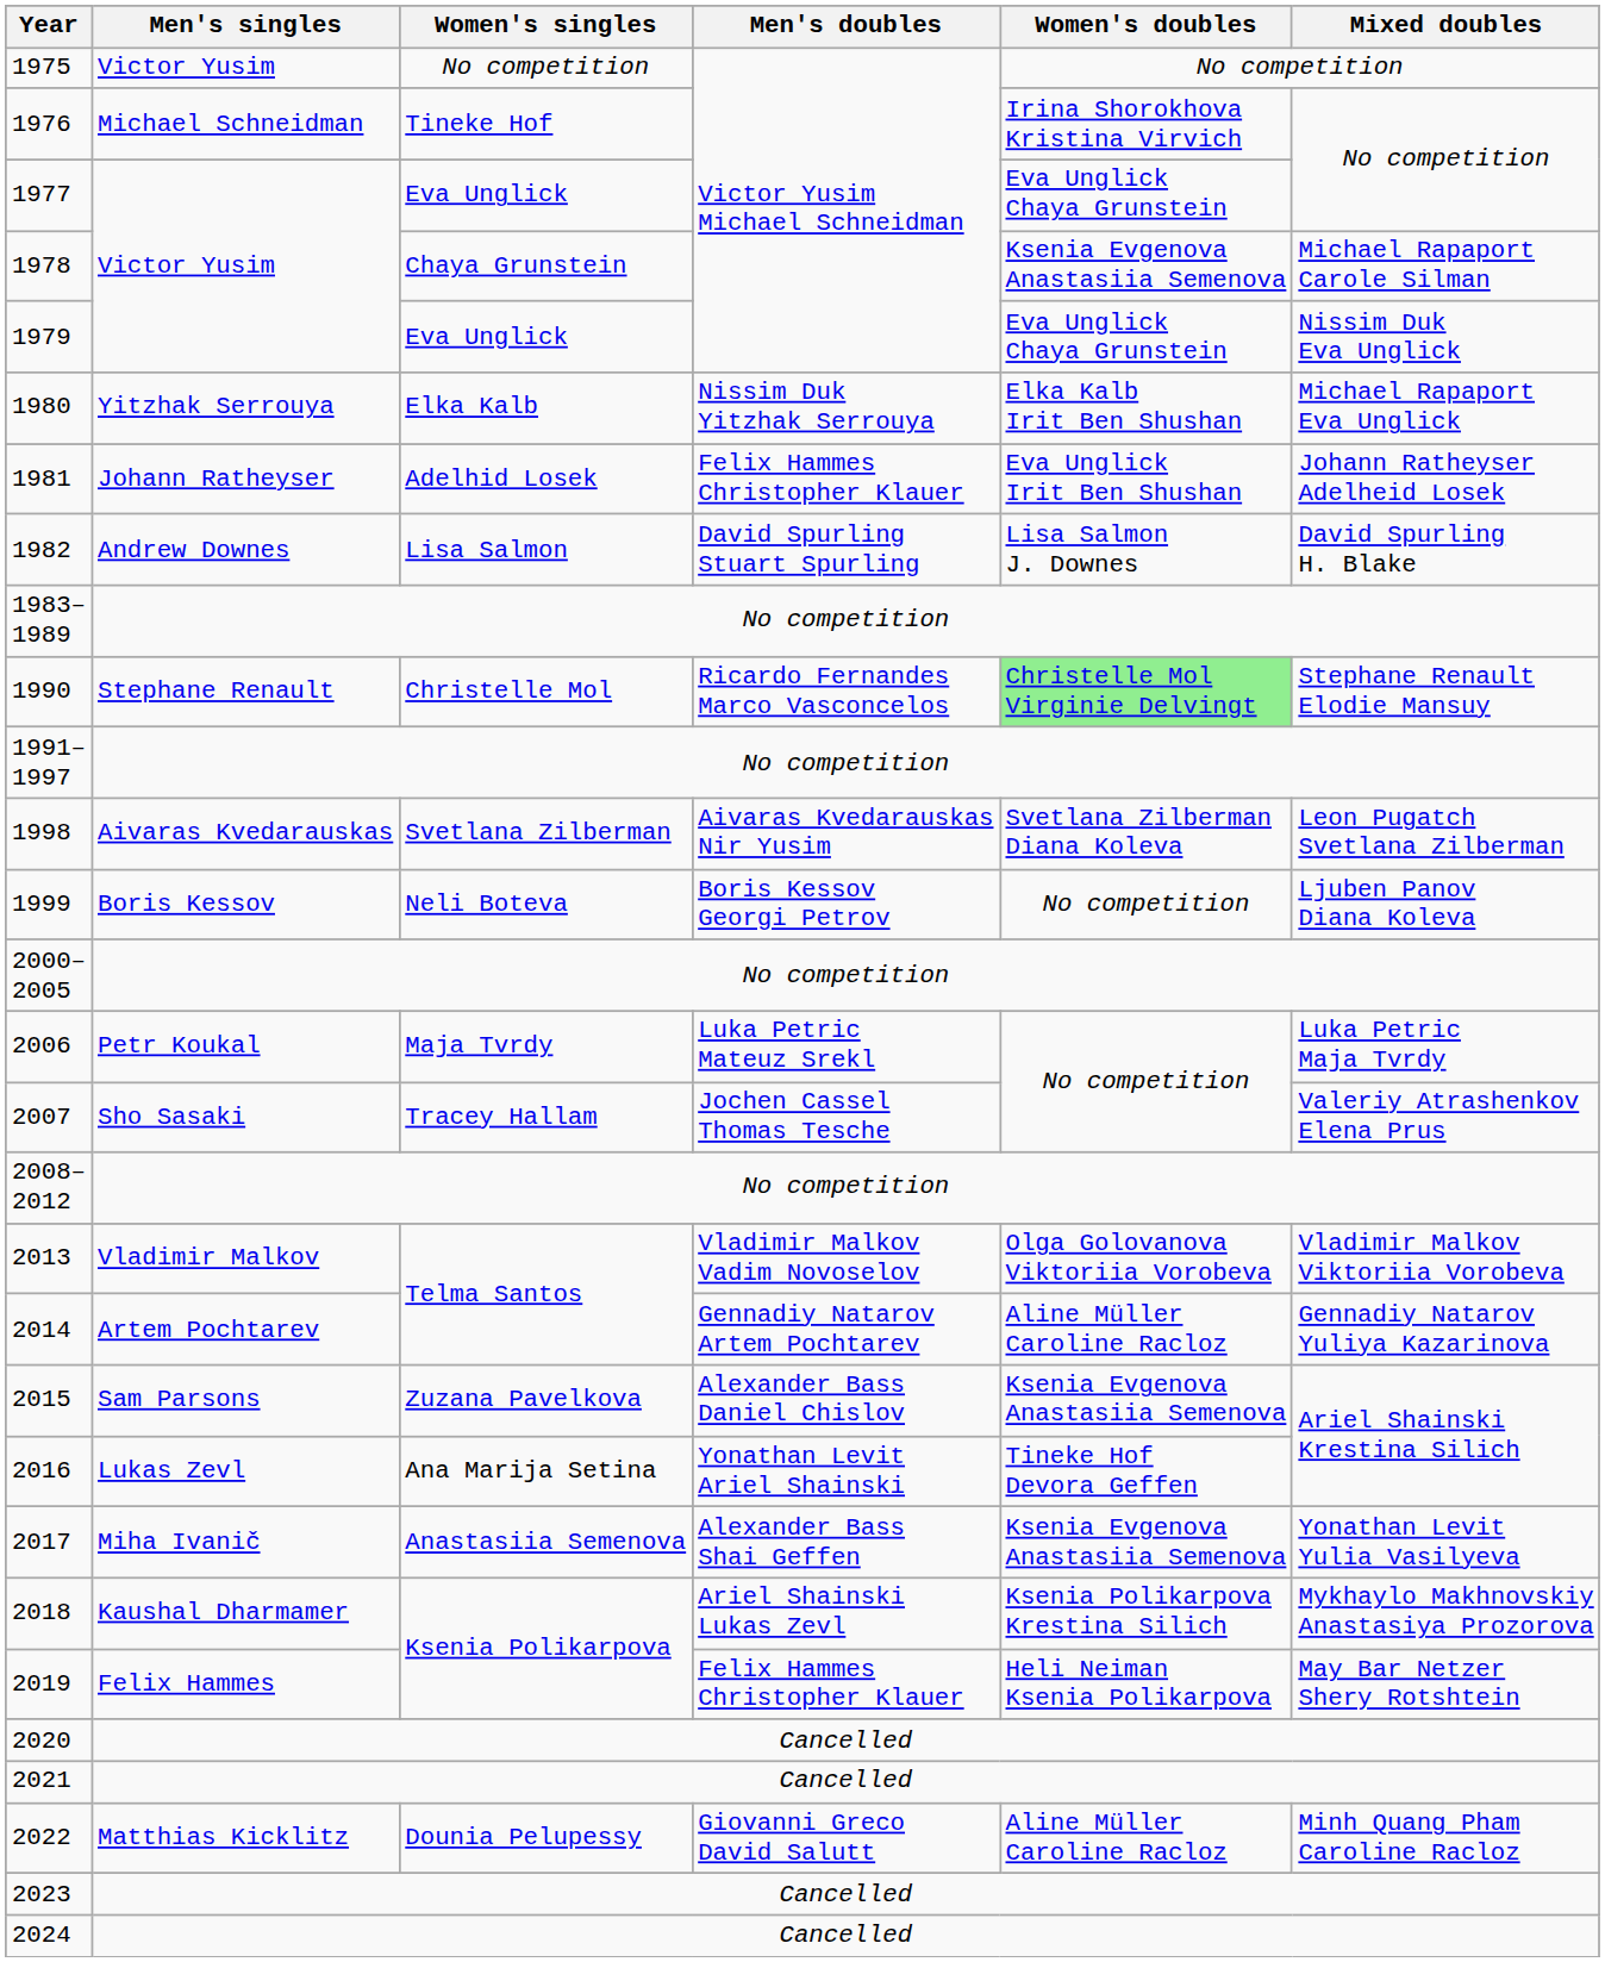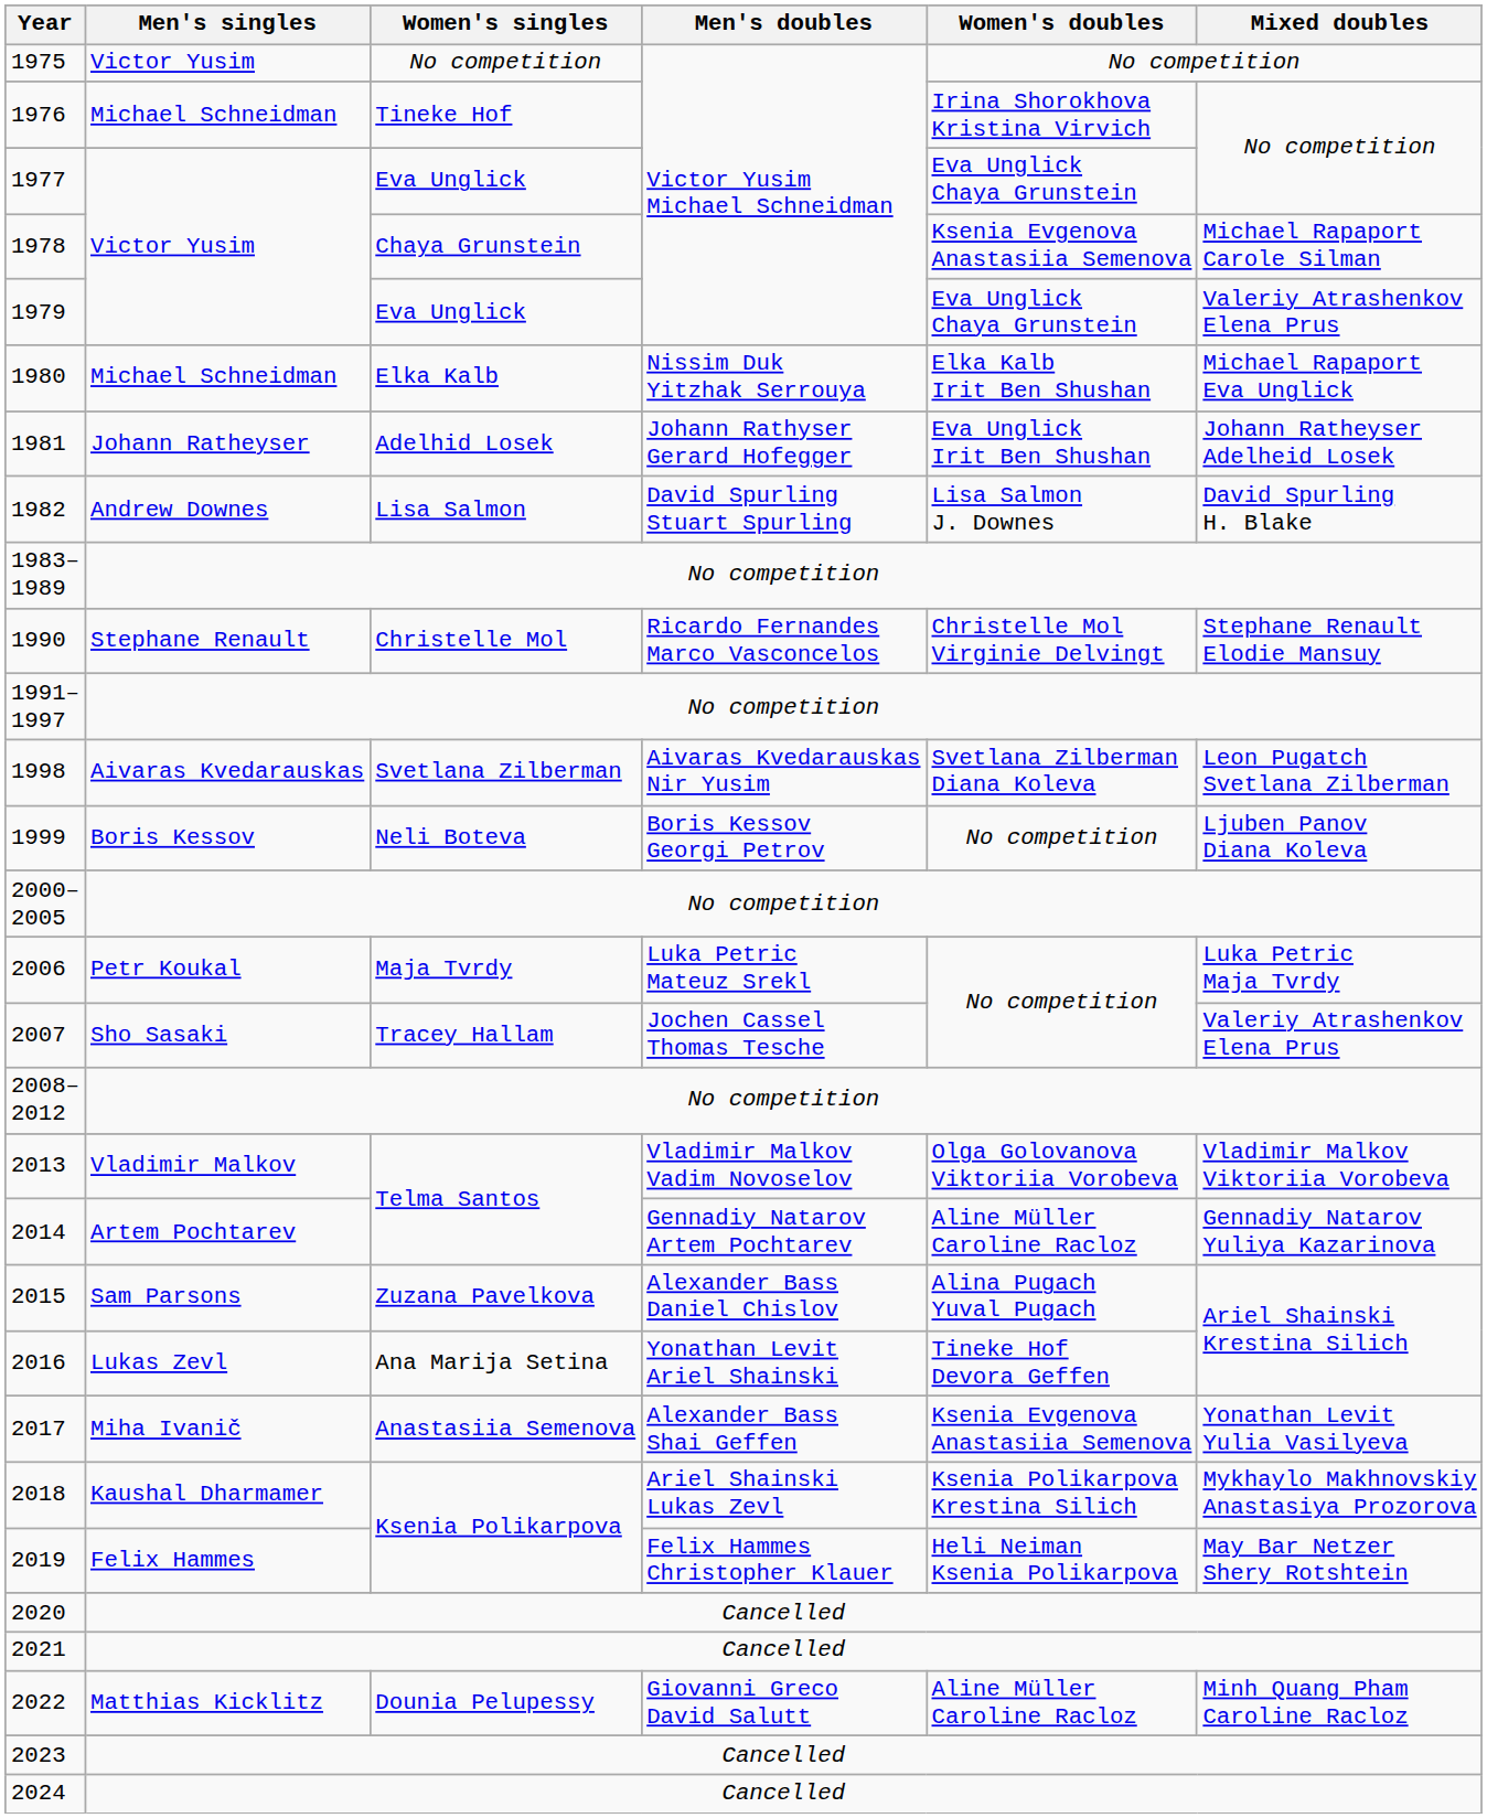1979 | Mixed doubles: Nissim Duk Eva Unglick -> Valeriy Atrashenkov Elena Prus
1980 | Men's singles: Yitzhak Serrouya -> Michael Schneidman
1981 | Men's doubles: Felix Hammes Christopher Klauer -> Johann Rathyser Gerard Hofegger
1990 | Women's doubles: lightgreen background -> no background
2015 | Women's doubles: Ksenia Evgenova Anastasiia Semenova -> Alina Pugach Yuval Pugach
